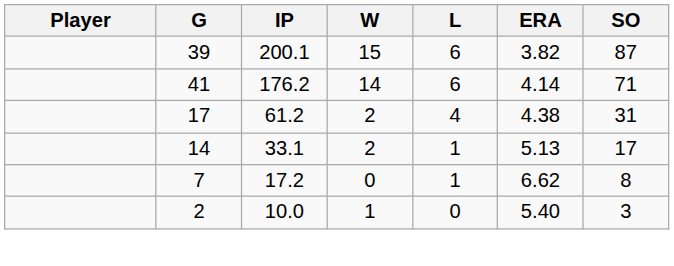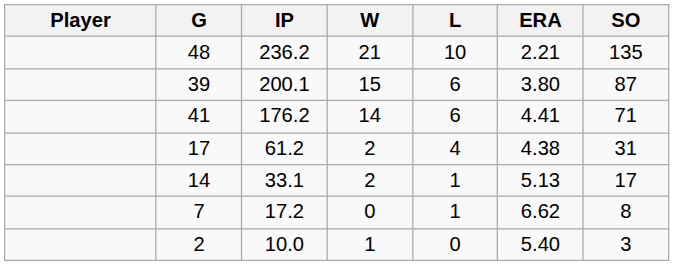+ row: 48 | 236.2 | 21 | 10 | 2.21 | 135
39 | ERA: 3.82 -> 3.80
41 | ERA: 4.14 -> 4.41
